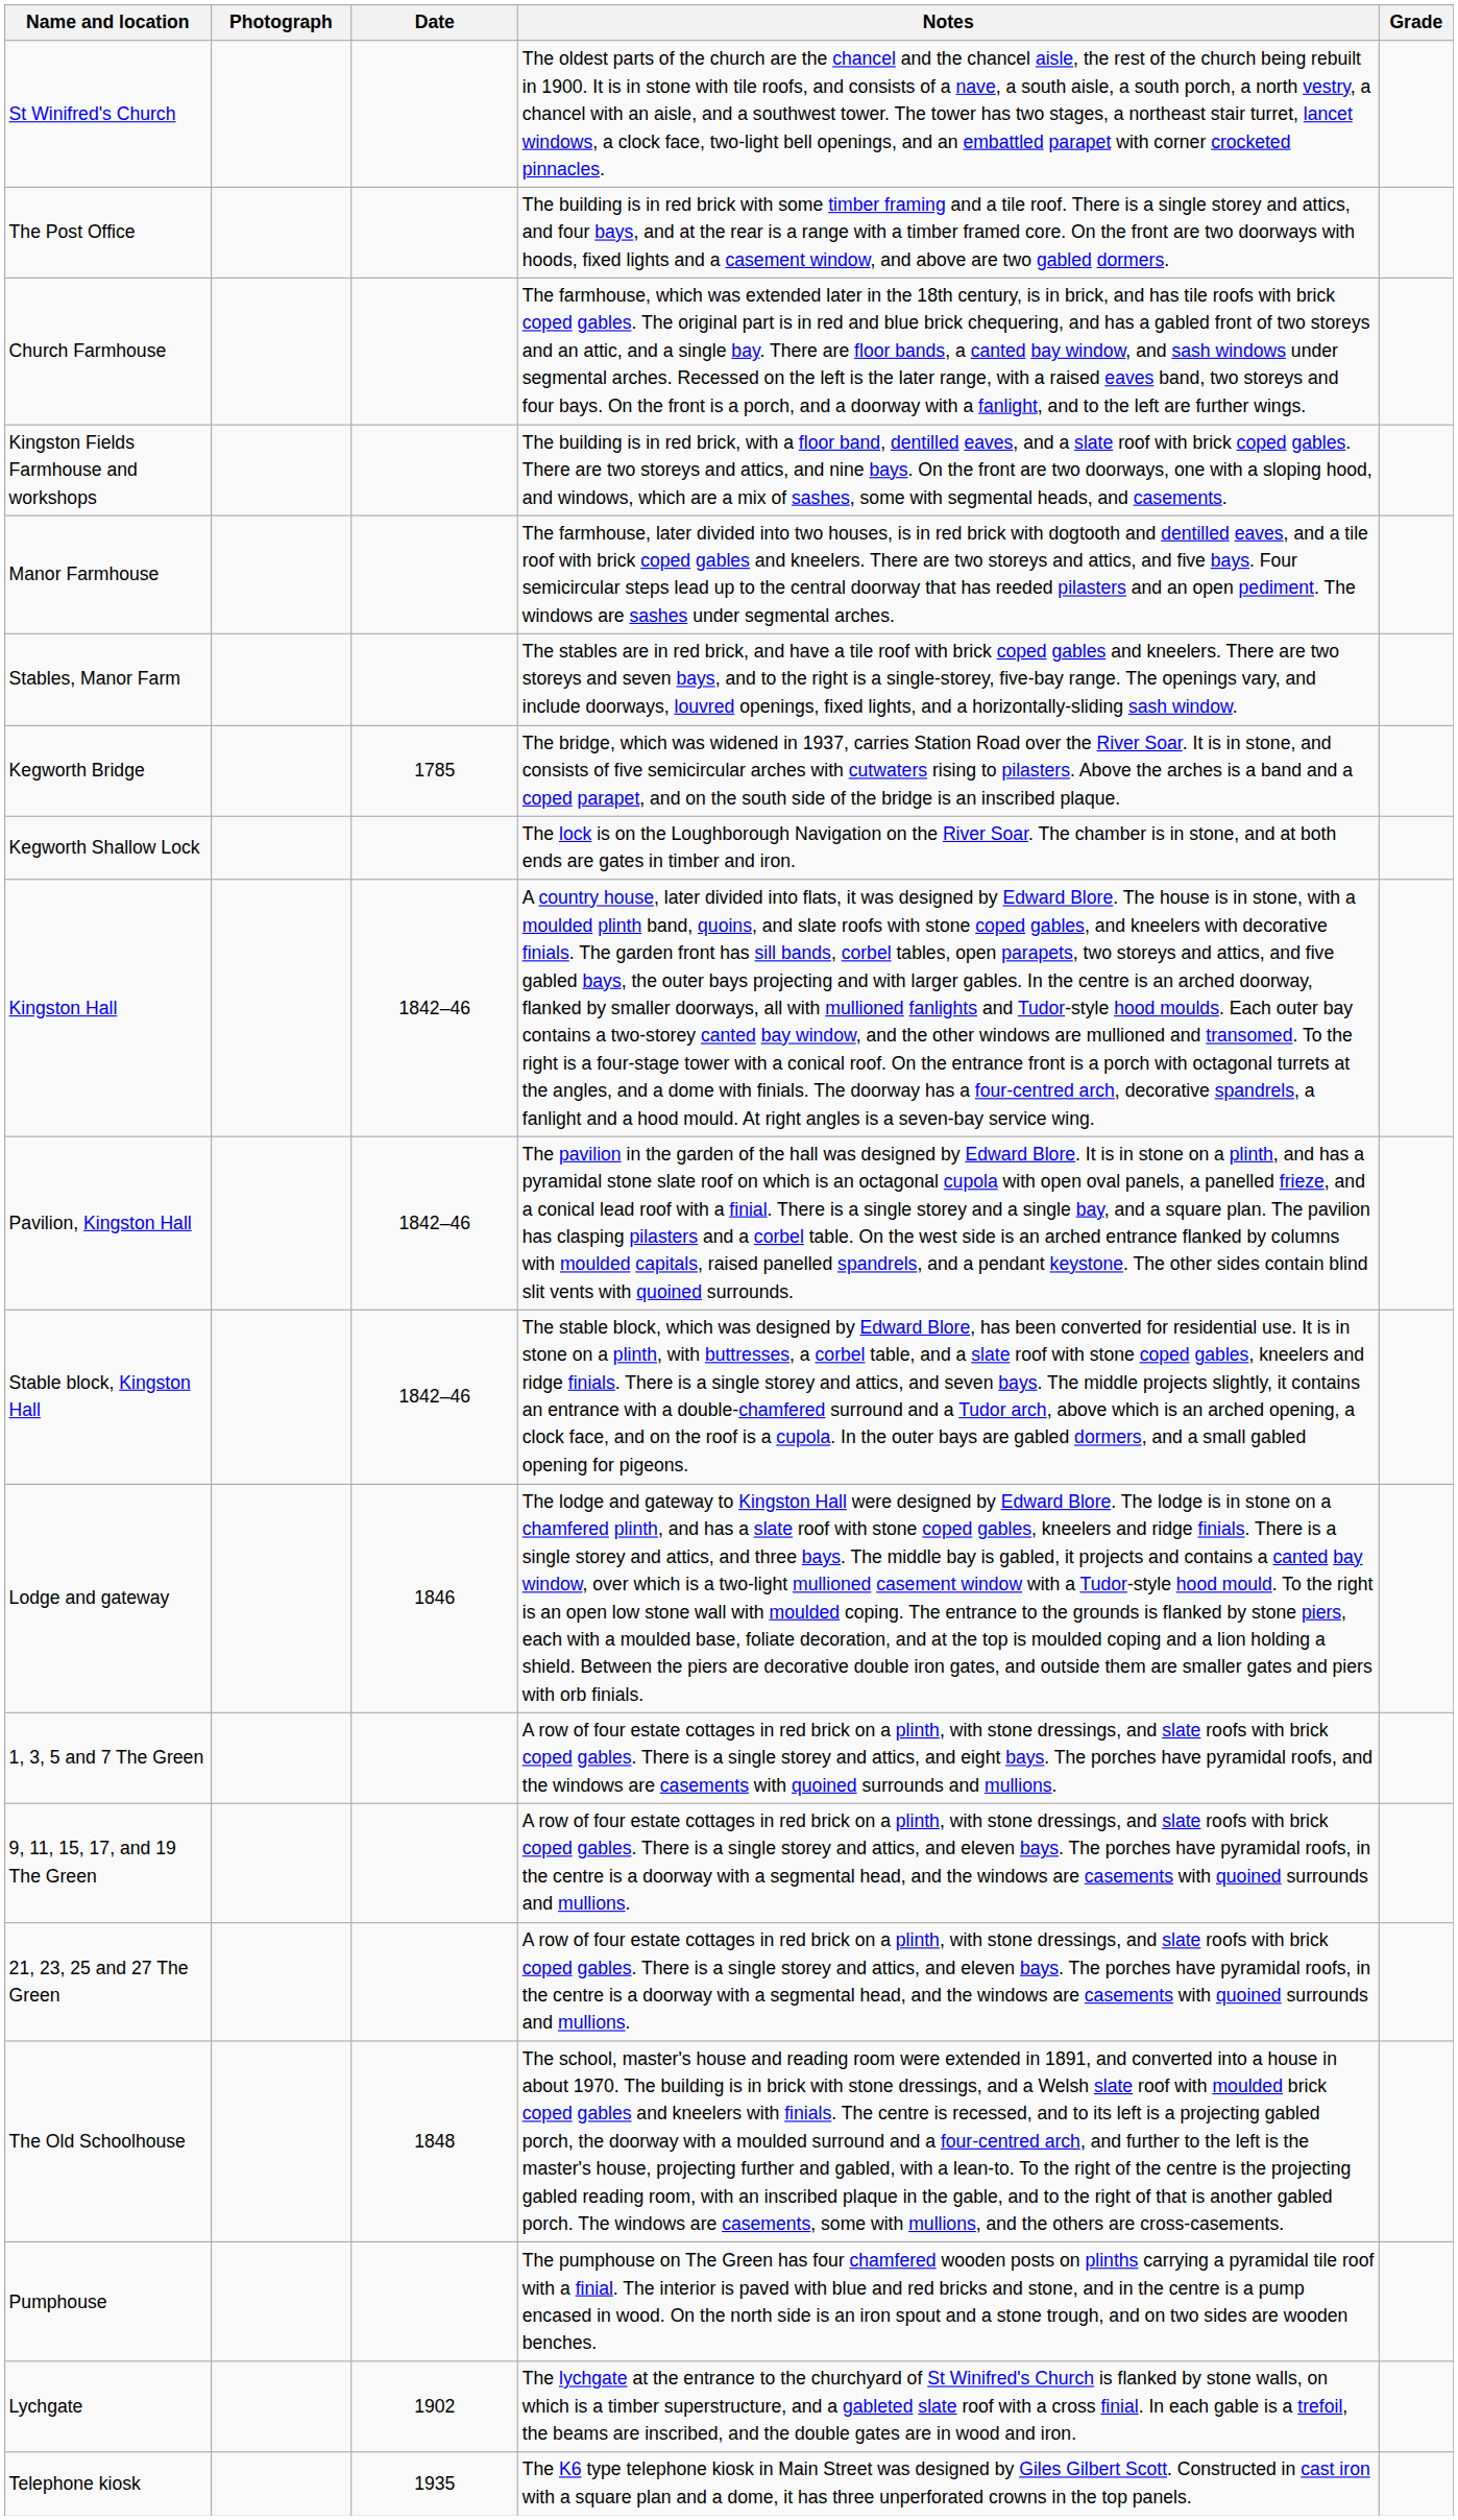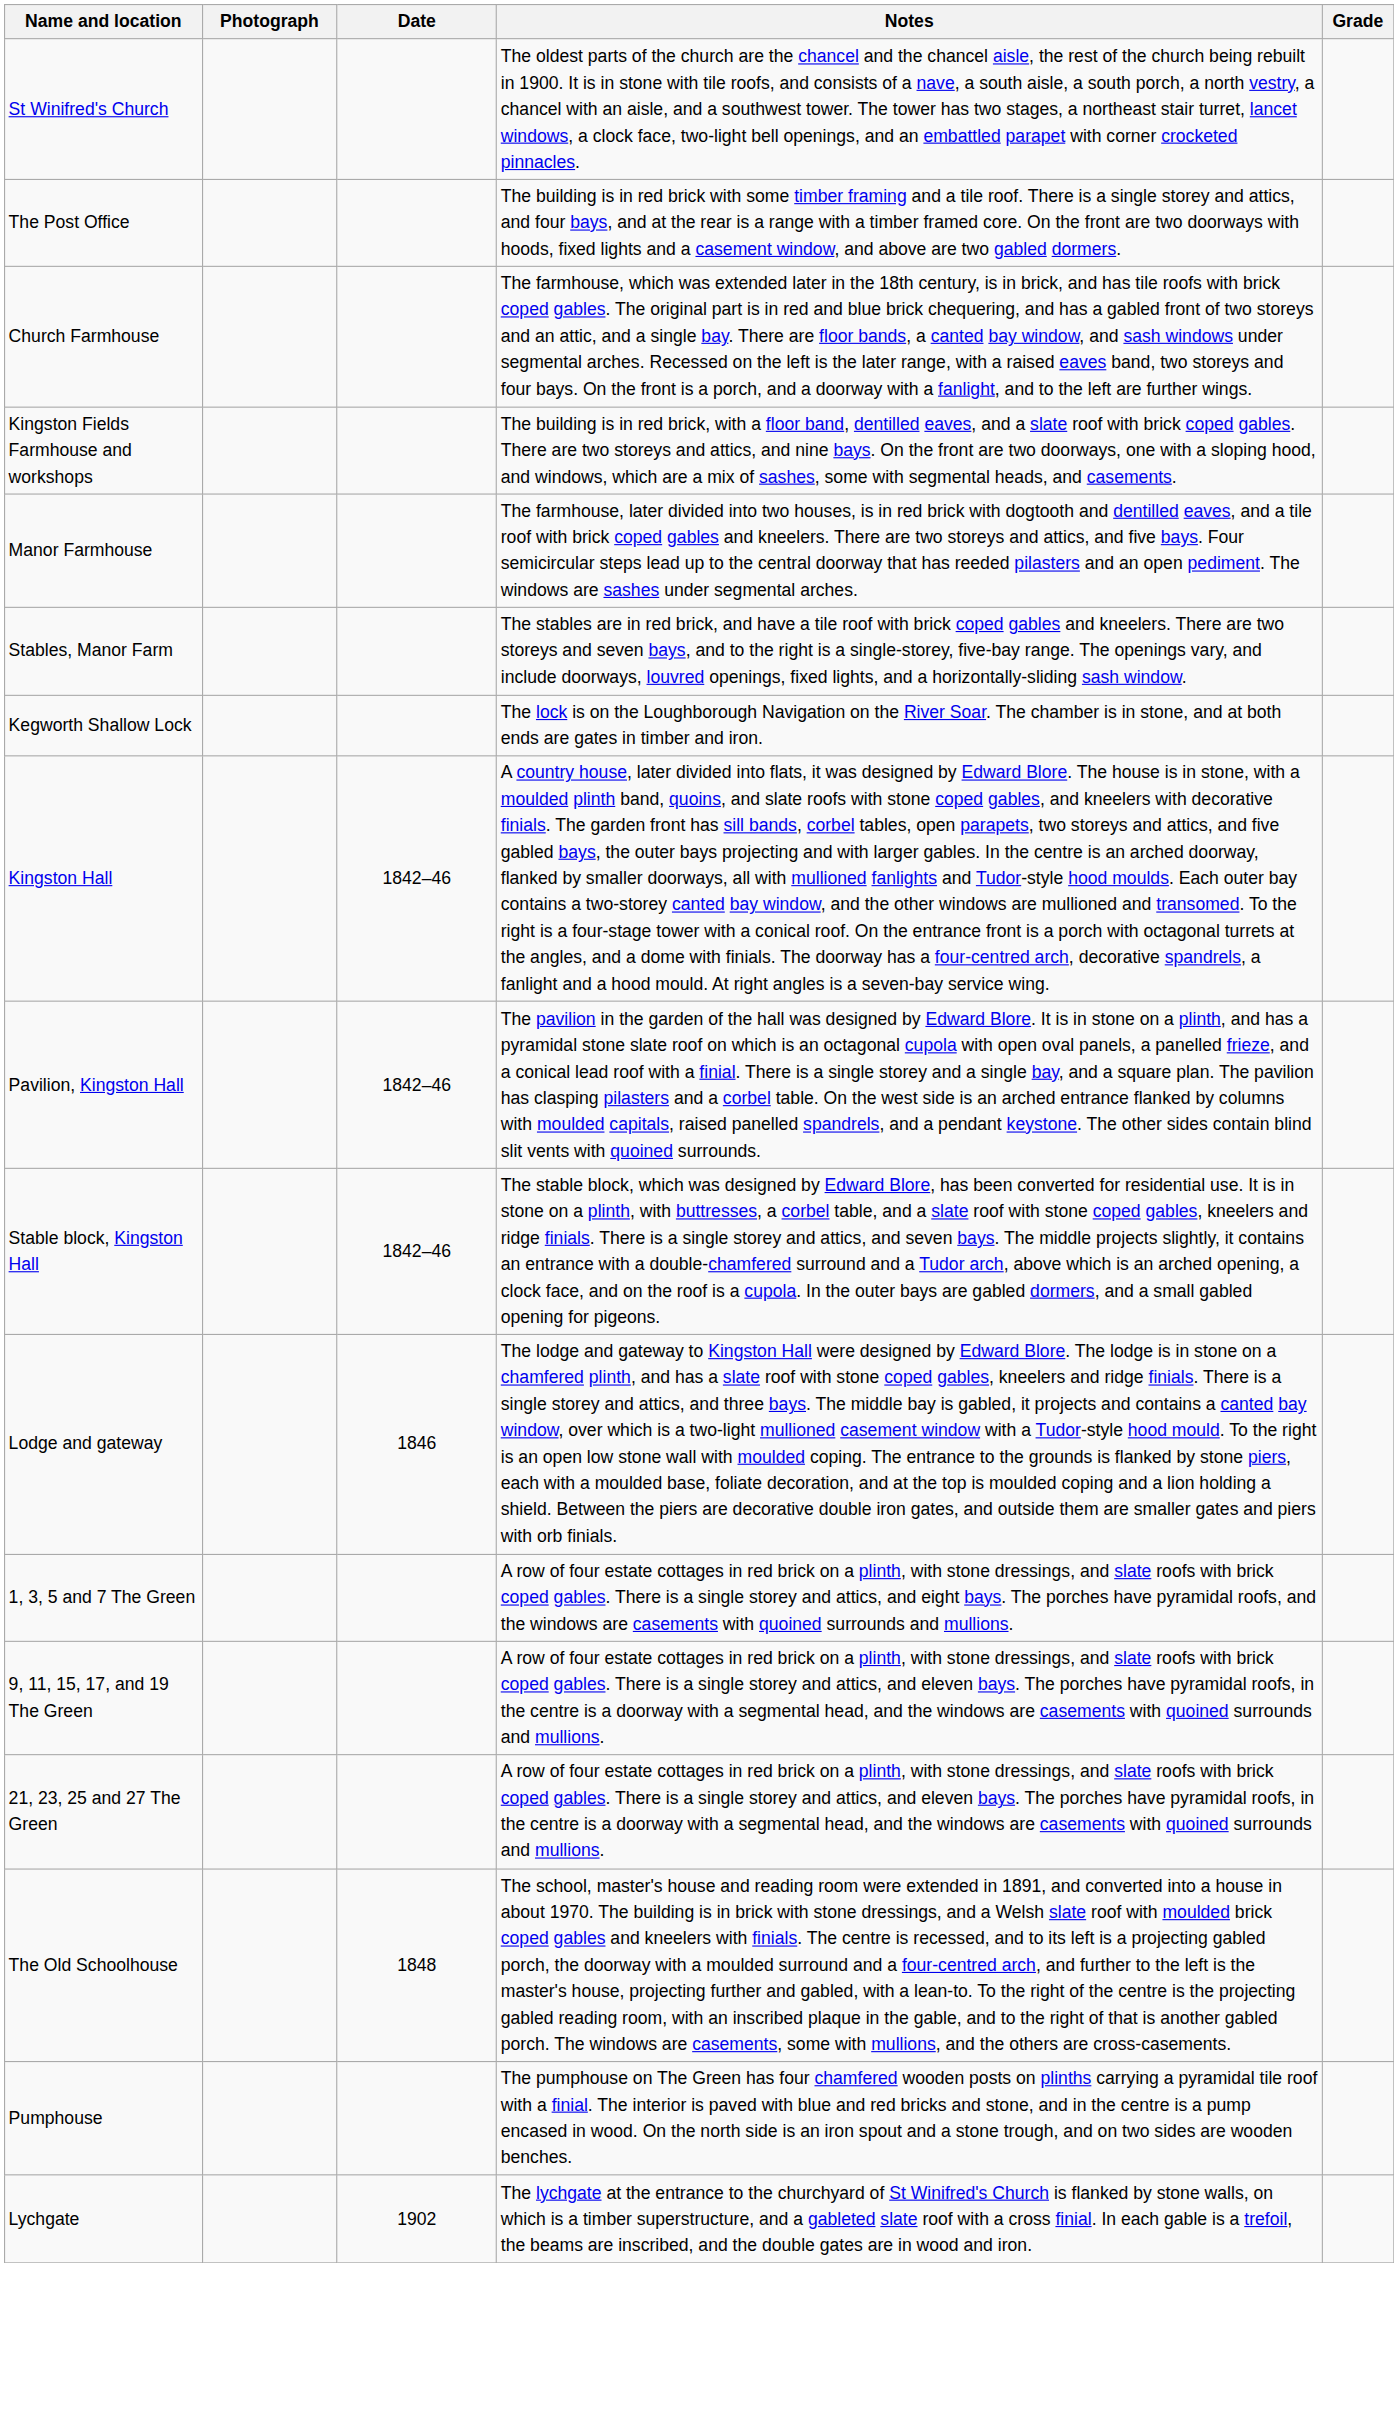- row: Kegworth Bridge | 1785 | The bridge, which was widened in 1937, carries Station Road over the River Soar. It is in stone, and consists of five semicircular arches with cutwaters rising to pilasters. Above the arches is a band and a coped parapet, and on the south side of the bridge is an inscribed plaque.
- row: Telephone kiosk | 1935 | The K6 type telephone kiosk in Main Street was designed by Giles Gilbert Scott. Constructed in cast iron with a square plan and a dome, it has three unperforated crowns in the top panels.
